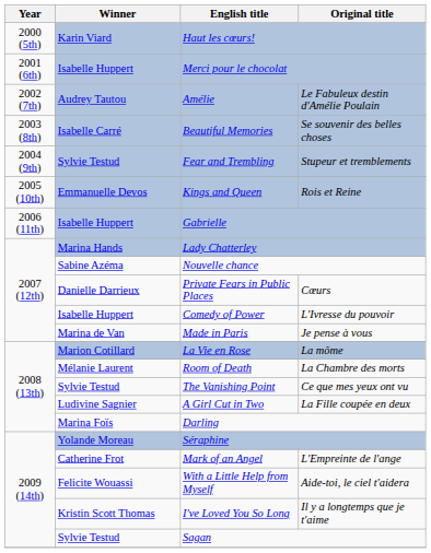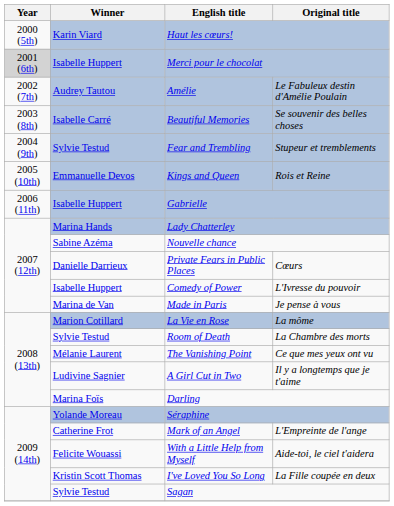Merci pour le chocolat | Year: no background -> lightgrey background
Room of Death | Winner: Mélanie Laurent -> Sylvie Testud
The Vanishing Point | Winner: Sylvie Testud -> Mélanie Laurent
A Girl Cut in Two | Original title: La Fille coupée en deux -> Il y a longtemps que je t'aime
I've Loved You So Long | Original title: Il y a longtemps que je t'aime -> La Fille coupée en deux
